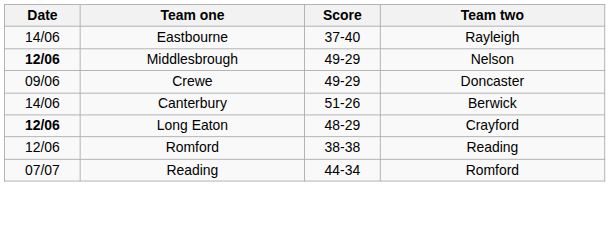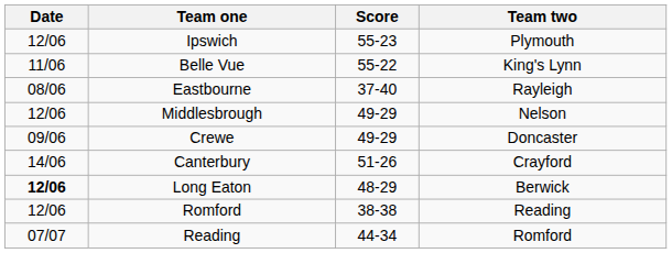+ row: 12/06 | Ipswich | 55-23 | Plymouth
+ row: 11/06 | Belle Vue | 55-22 | King's Lynn
Eastbourne | Date: 14/06 -> 08/06
Middlesbrough | Date: bold -> normal
Canterbury | Team two: Berwick -> Crayford
Long Eaton | Team two: Crayford -> Berwick
